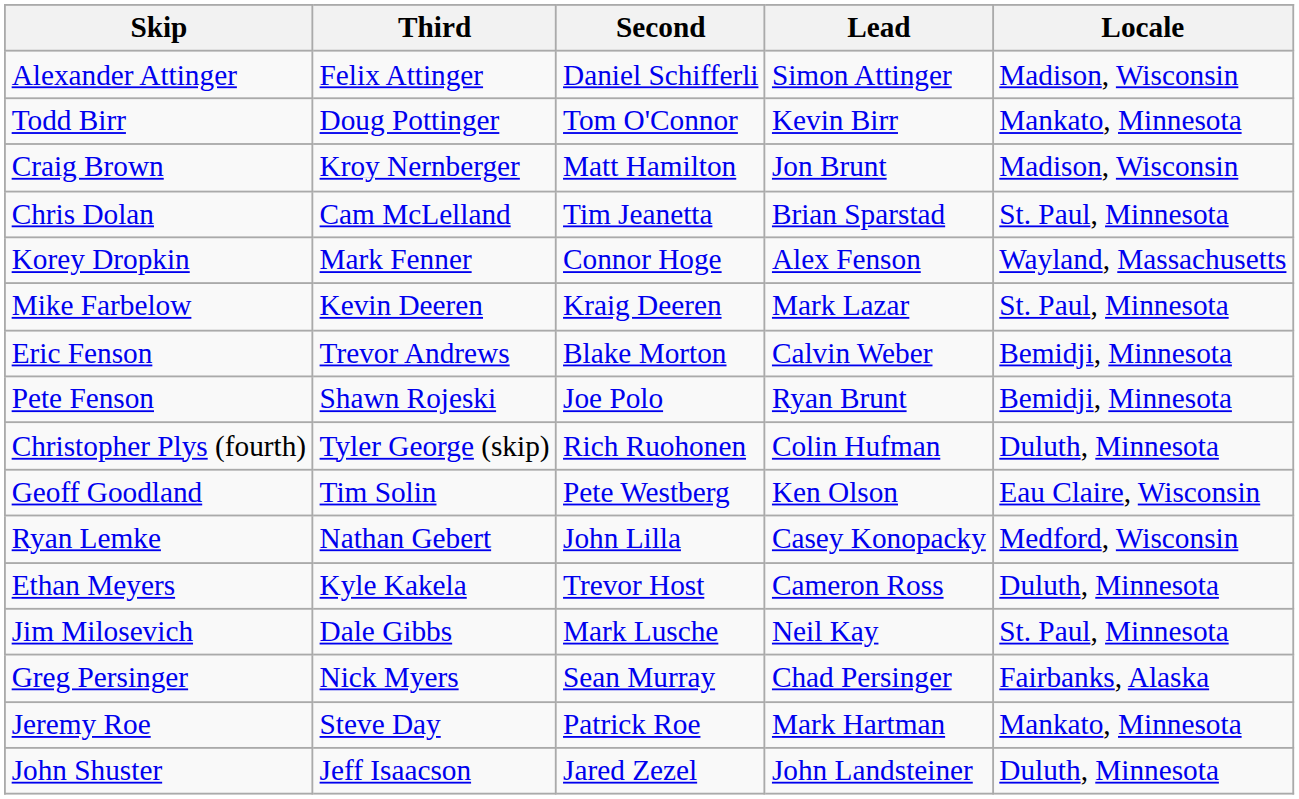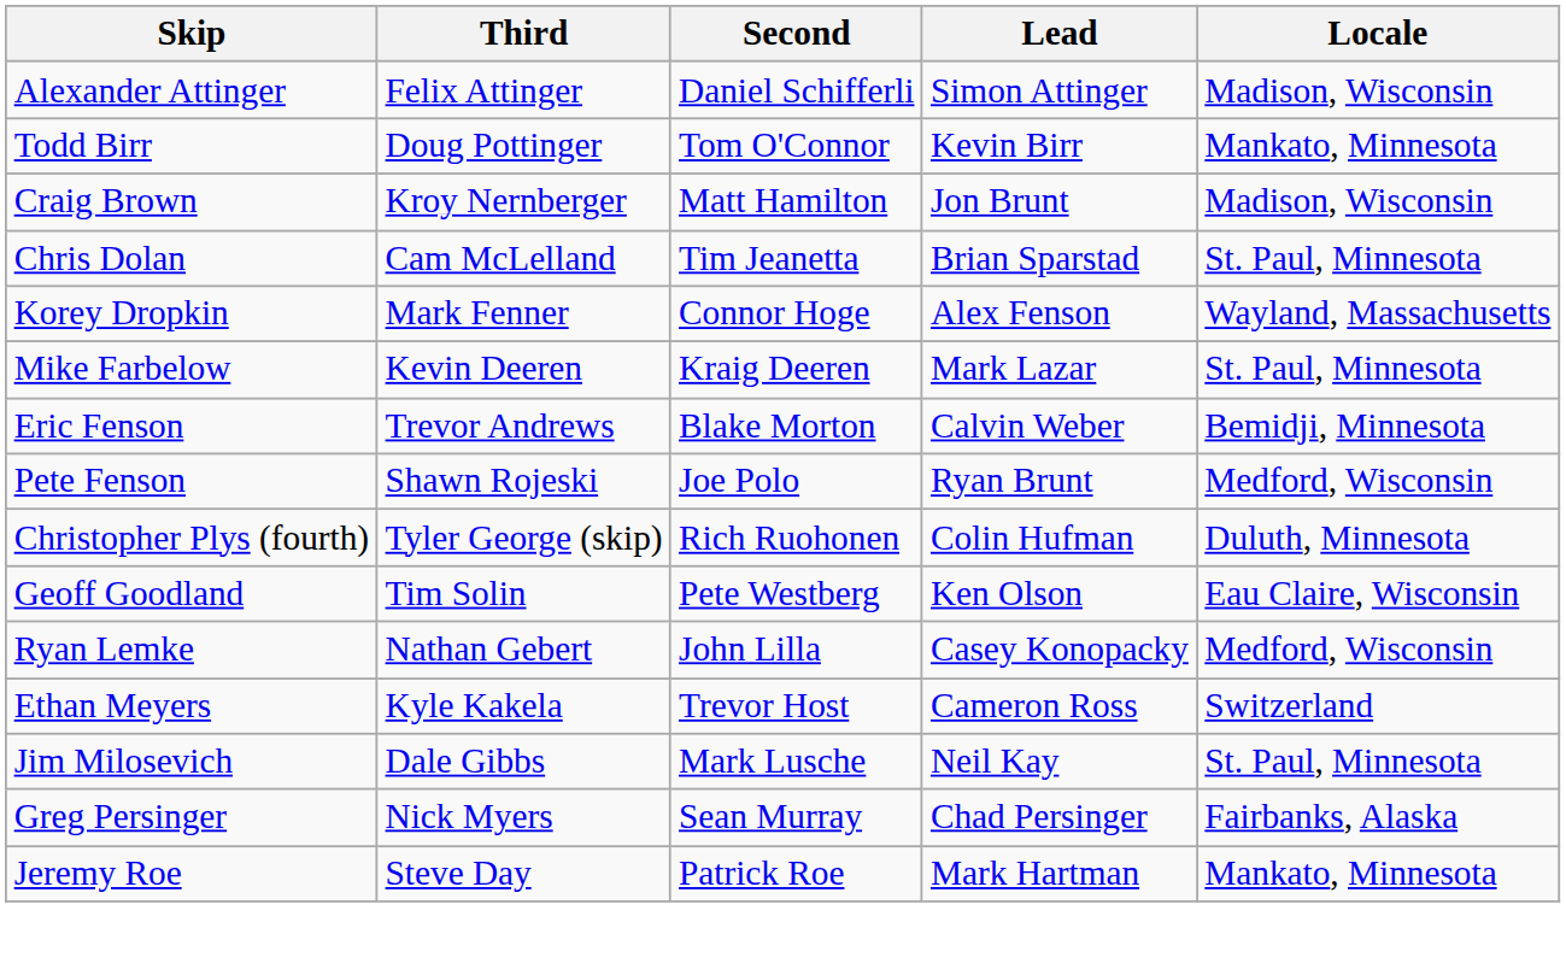Pete Fenson | Locale: Bemidji, Minnesota -> Medford, Wisconsin
Ethan Meyers | Locale: Duluth, Minnesota -> Switzerland
- row: John Shuster | Jeff Isaacson | Jared Zezel | John Landsteiner | Duluth, Minnesota
